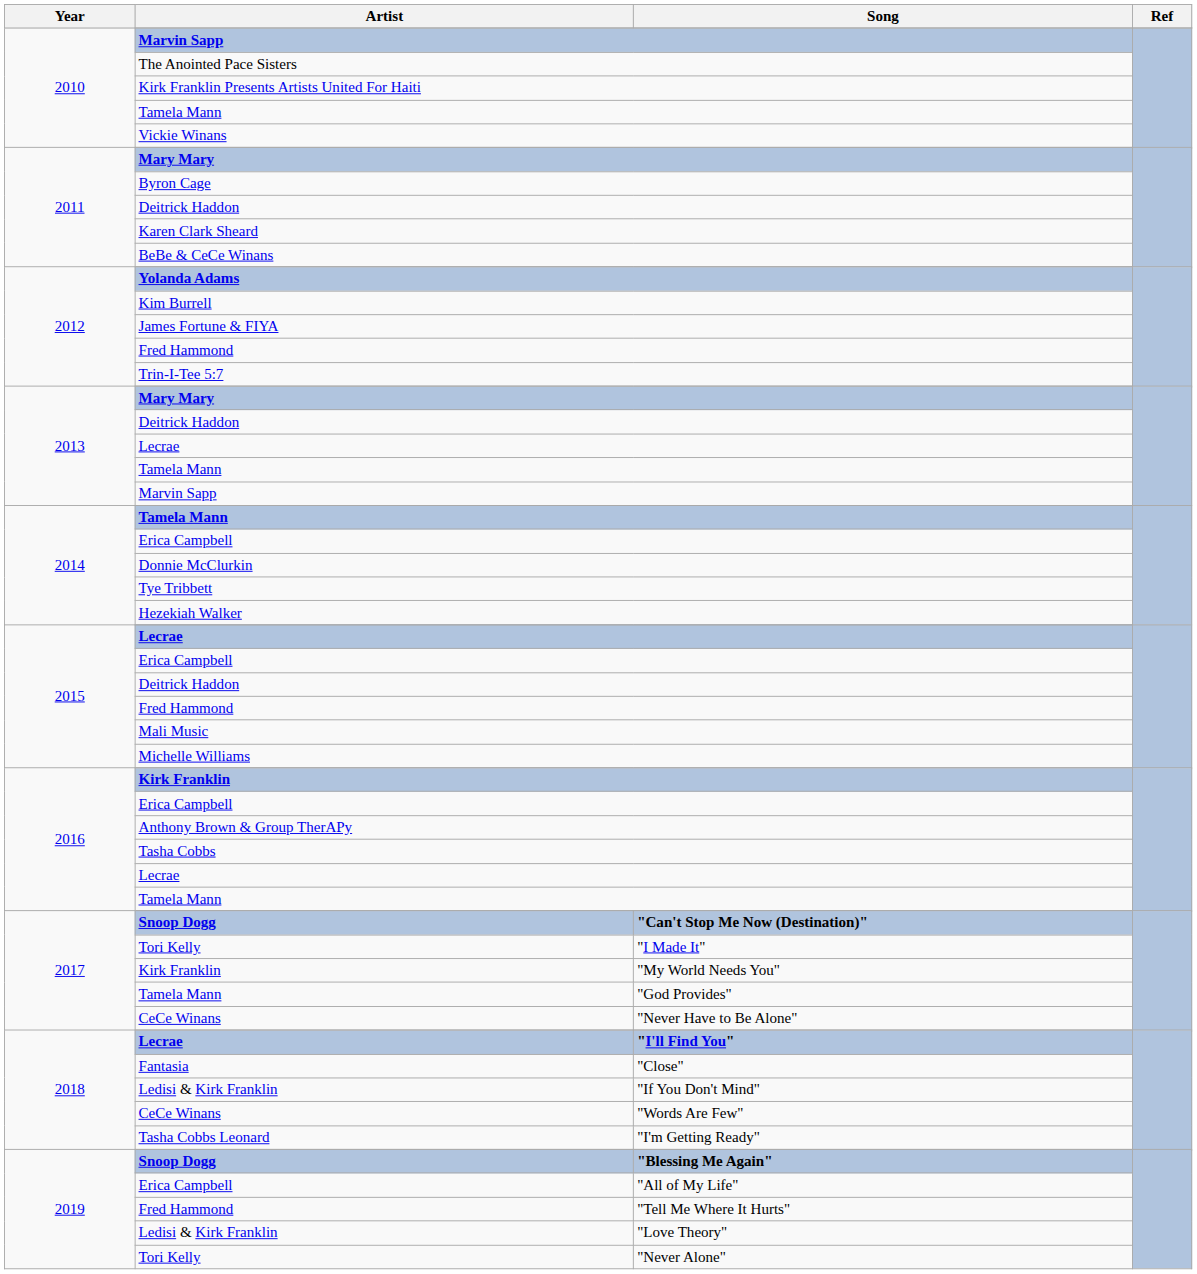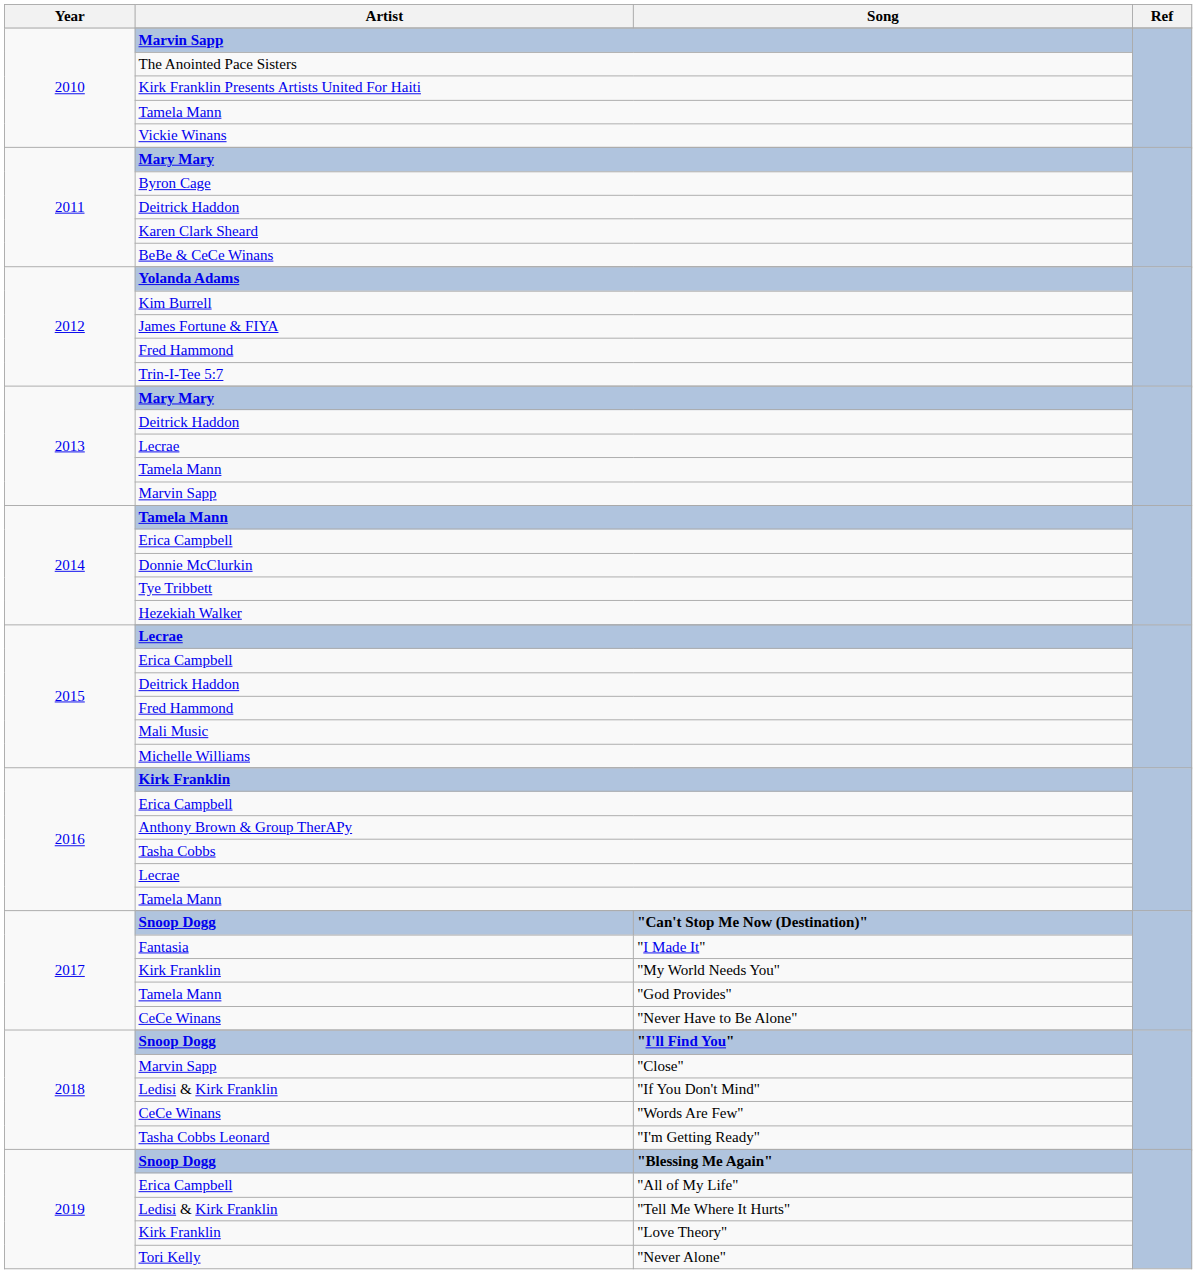"I Made It" | Artist: Tori Kelly -> Fantasia
"I'll Find You" | Artist: Lecrae -> Snoop Dogg
"Close" | Artist: Fantasia -> Marvin Sapp
"Tell Me Where It Hurts" | Artist: Fred Hammond -> Ledisi & Kirk Franklin
"Love Theory" | Artist: Ledisi & Kirk Franklin -> Kirk Franklin
